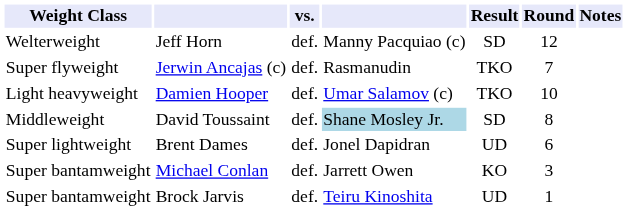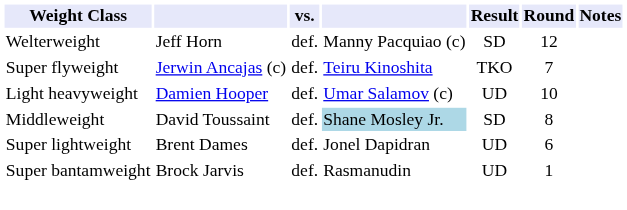Jerwin Ancajas (c) | column 4: Rasmanudin -> Teiru Kinoshita
Damien Hooper | Result: TKO -> UD
- row: Super bantamweight | Michael Conlan | def. | Jarrett Owen | KO | 3
Brock Jarvis | column 4: Teiru Kinoshita -> Rasmanudin
